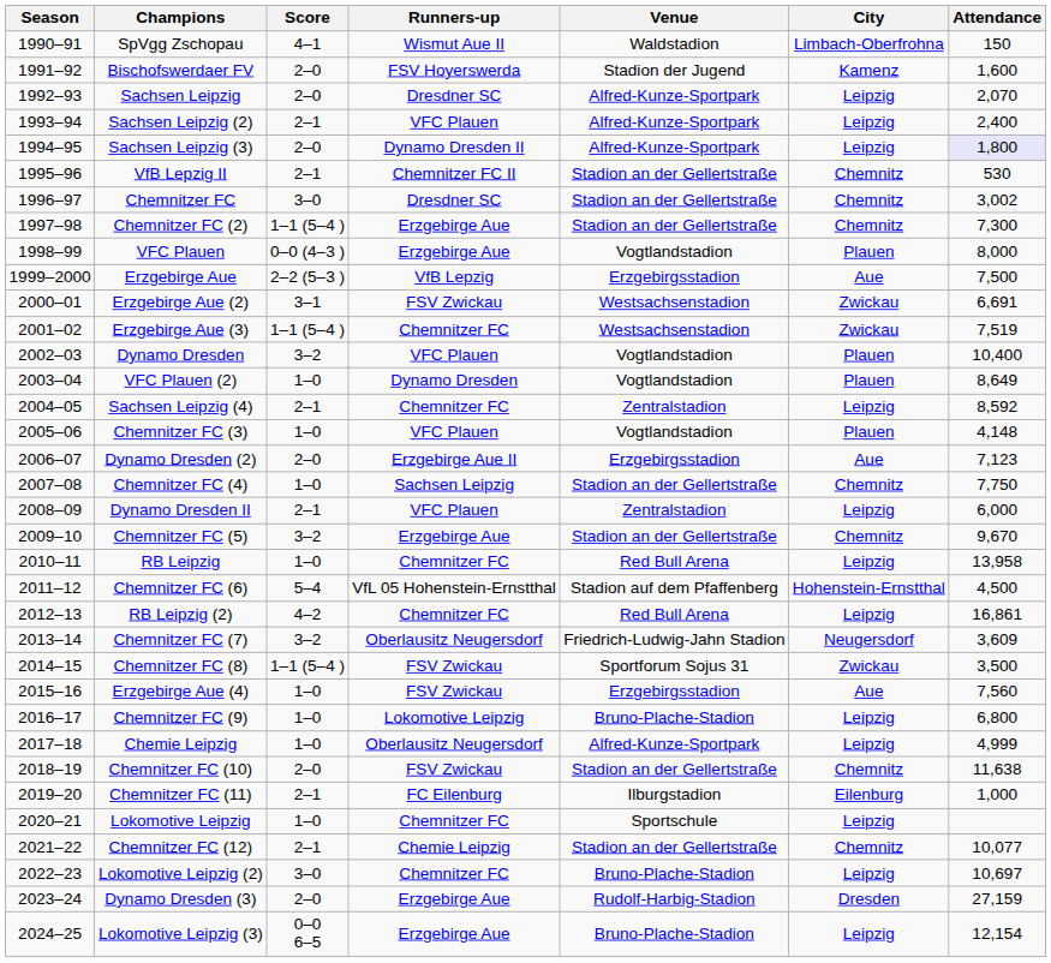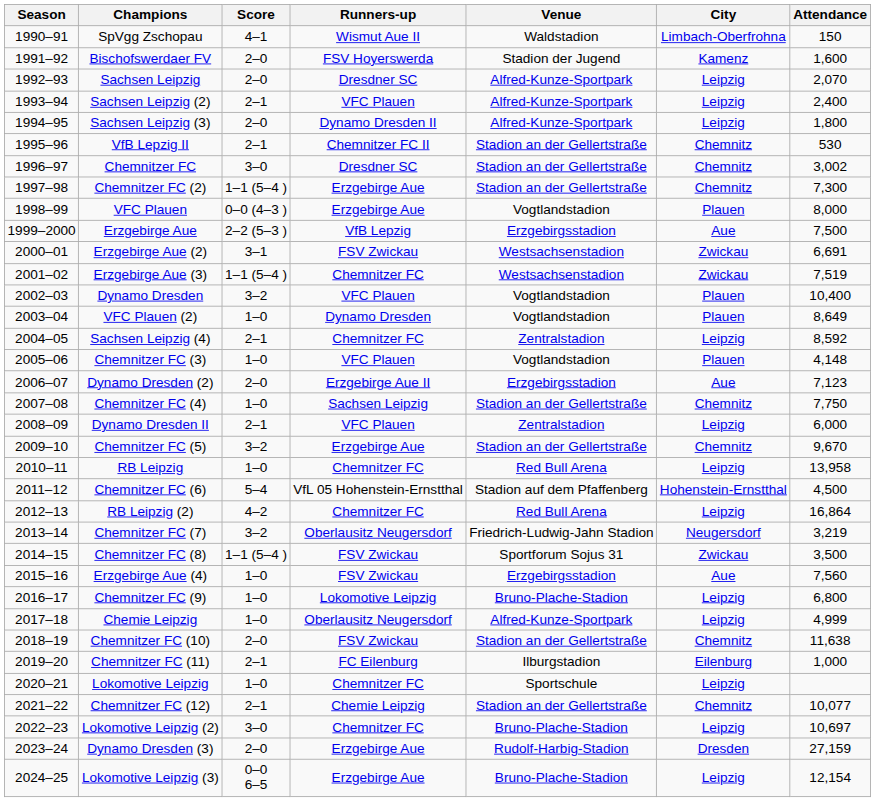Sachsen Leipzig (3) | Attendance: lavender background -> no background
RB Leipzig (2) | Attendance: 16,861 -> 16,864
Chemnitzer FC (7) | Attendance: 3,609 -> 3,219
